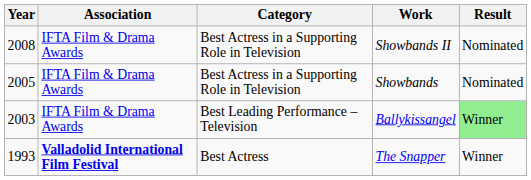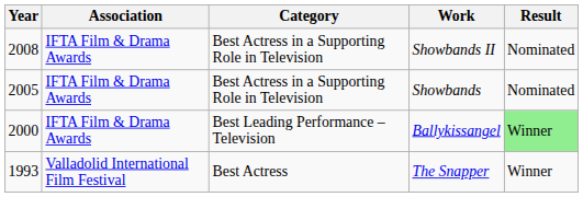Ballykissangel | Year: 2003 -> 2000
The Snapper | Association: bold -> normal
